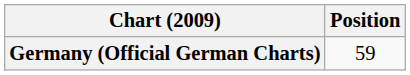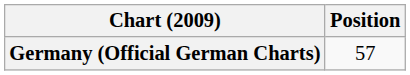Germany (Official German Charts) | Position: 59 -> 57
